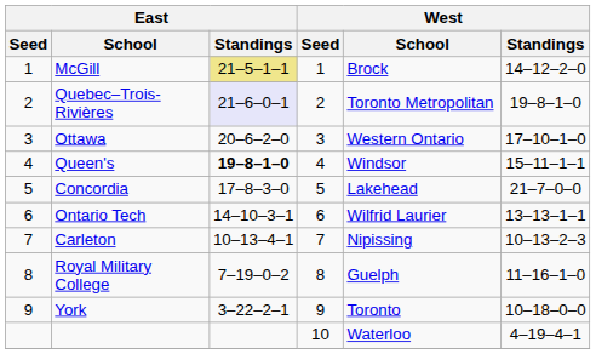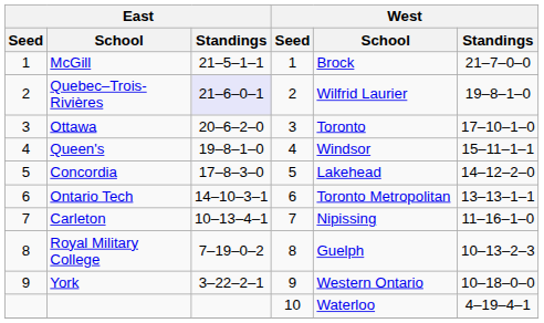McGill | East / Standings: khaki background -> no background
McGill | West / Standings: 14–12–2–0 -> 21–7–0–0
Quebec–Trois-Rivières | West / School: Toronto Metropolitan -> Wilfrid Laurier
Ottawa | West / School: Western Ontario -> Toronto
Queen's | East / Standings: bold -> normal
Concordia | West / Standings: 21–7–0–0 -> 14–12–2–0
Ontario Tech | West / School: Wilfrid Laurier -> Toronto Metropolitan
Carleton | West / Standings: 10–13–2–3 -> 11–16–1–0
Royal Military College | West / Standings: 11–16–1–0 -> 10–13–2–3
York | West / School: Toronto -> Western Ontario
